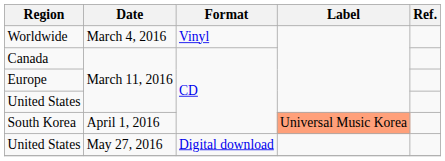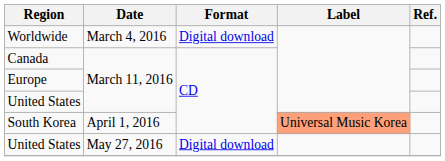Worldwide | Format: Vinyl -> Digital download
